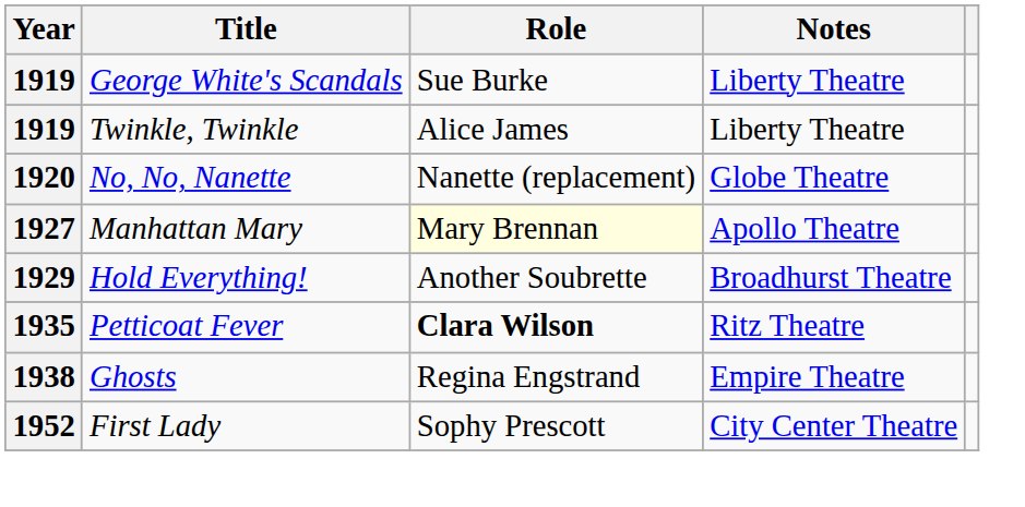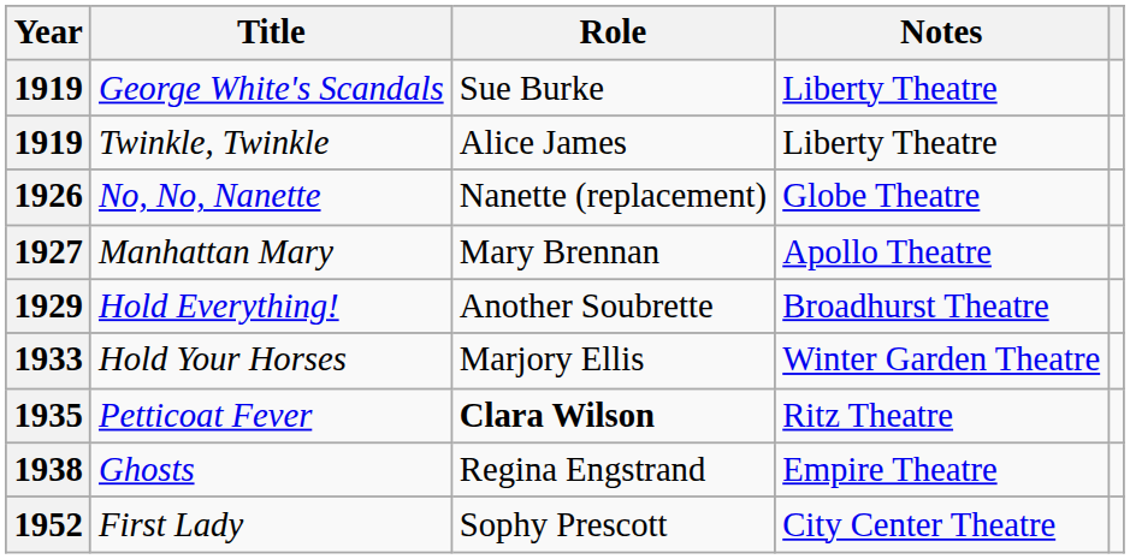No, No, Nanette | Year: 1920 -> 1926
Manhattan Mary | Role: lightyellow background -> no background
+ row: 1933 | Hold Your Horses | Marjory Ellis | Winter Garden Theatre
